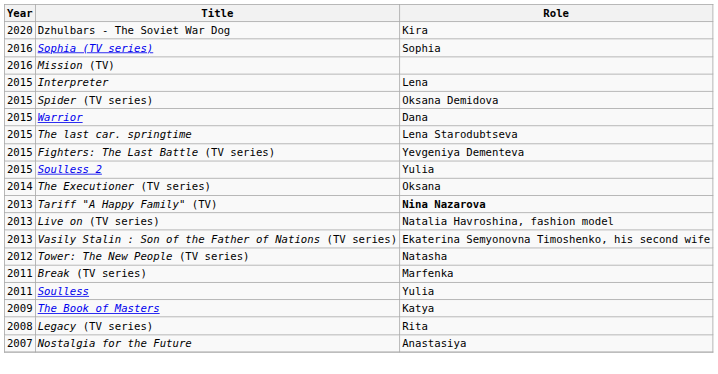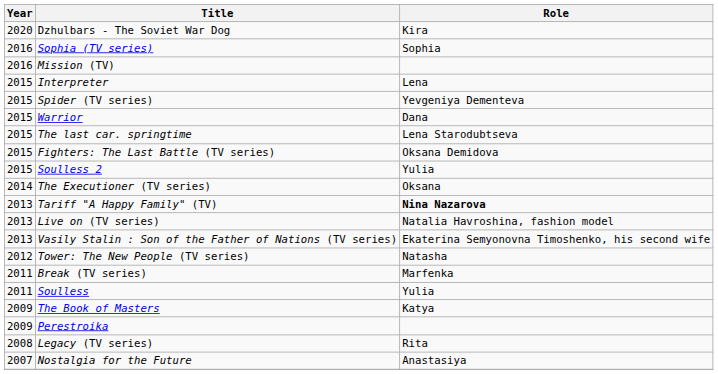Spider (TV series) | Role: Oksana Demidova -> Yevgeniya Dementeva
Fighters: The Last Battle (TV series) | Role: Yevgeniya Dementeva -> Oksana Demidova
+ row: 2009 | Perestroika
